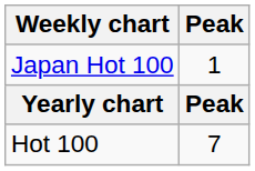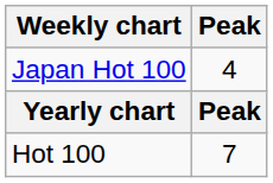Japan Hot 100 | Peak: 1 -> 4
